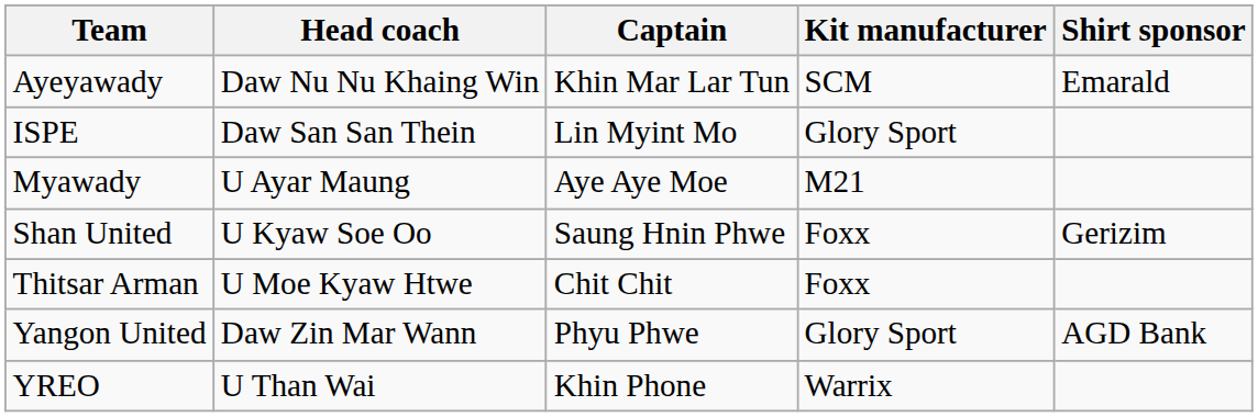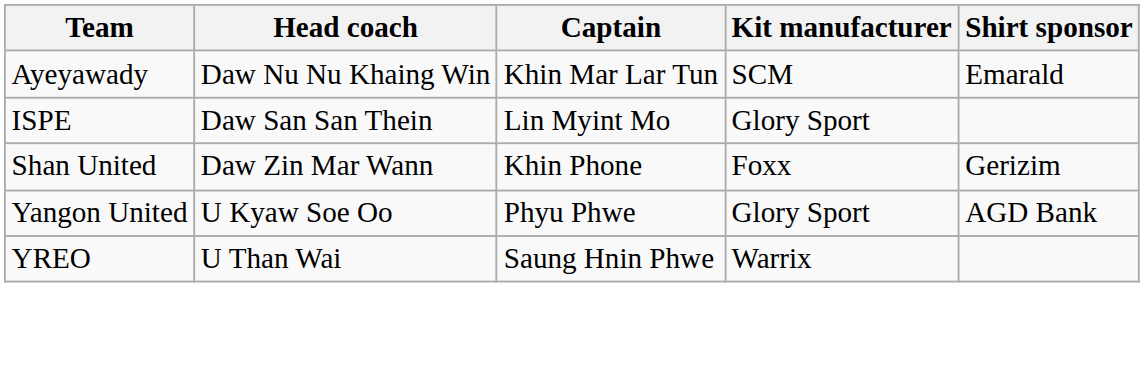- row: Myawady | U Ayar Maung | Aye Aye Moe | M21
Shan United | Head coach: U Kyaw Soe Oo -> Daw Zin Mar Wann
Shan United | Captain: Saung Hnin Phwe -> Khin Phone
- row: Thitsar Arman | U Moe Kyaw Htwe | Chit Chit | Foxx
Yangon United | Head coach: Daw Zin Mar Wann -> U Kyaw Soe Oo
YREO | Captain: Khin Phone -> Saung Hnin Phwe
